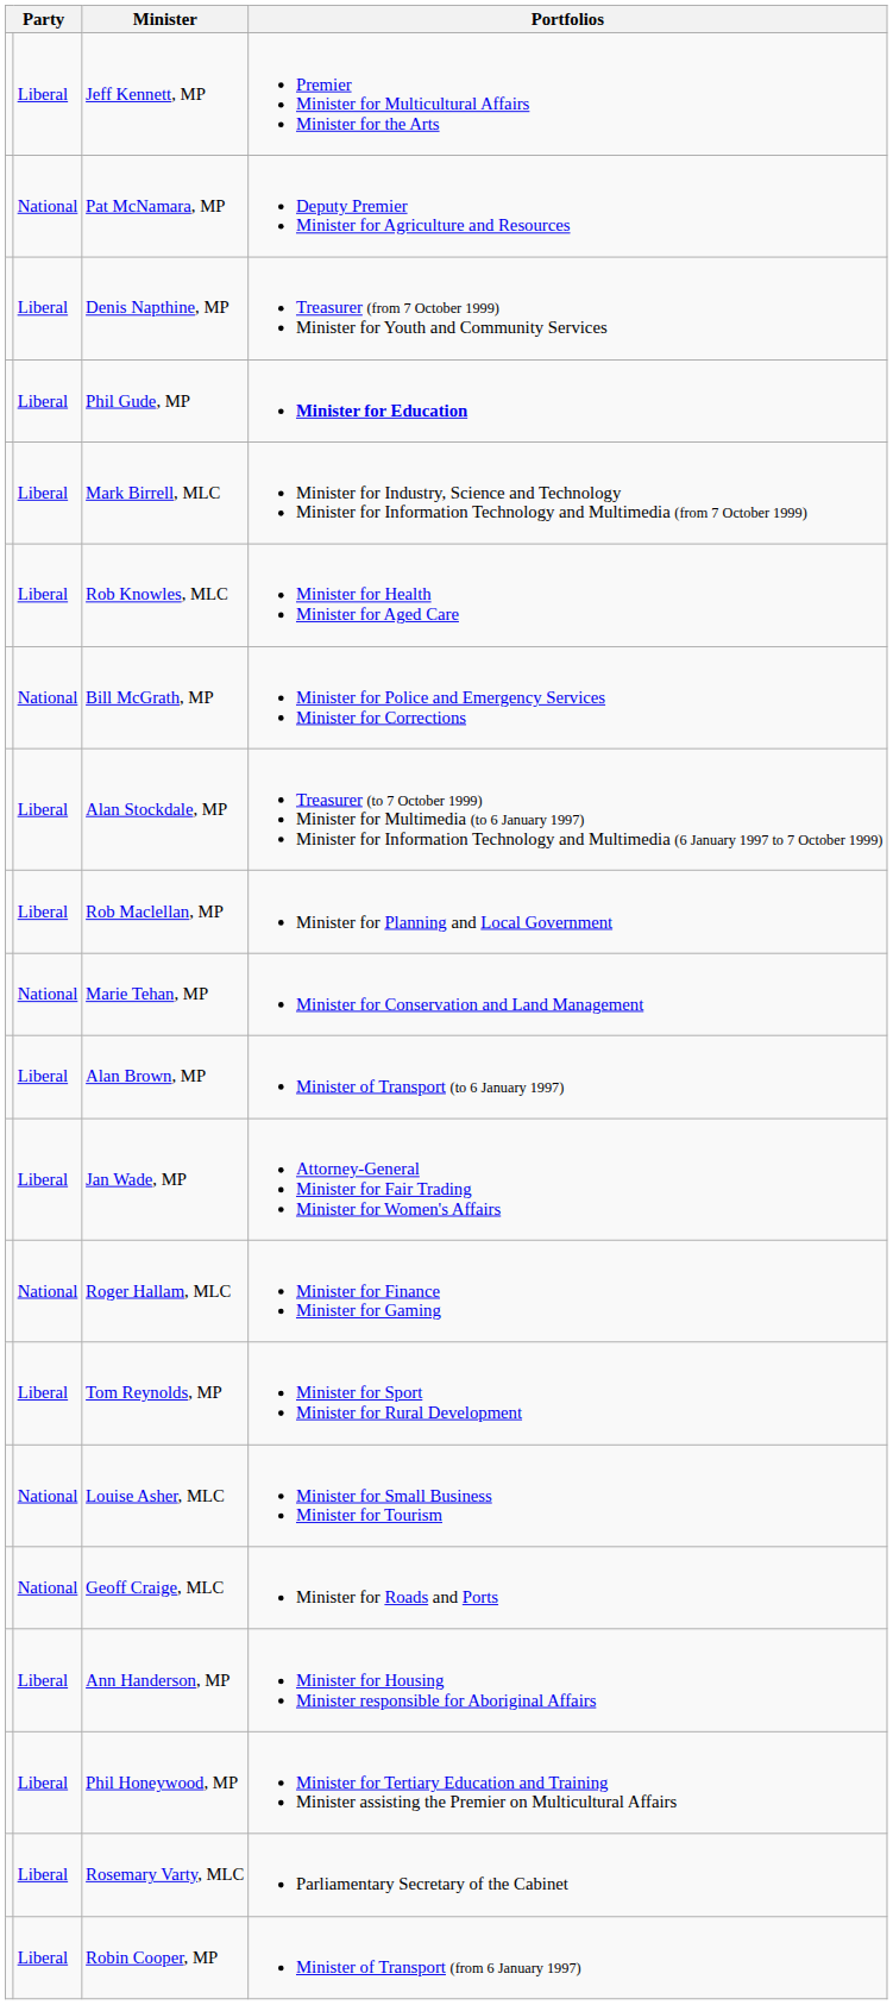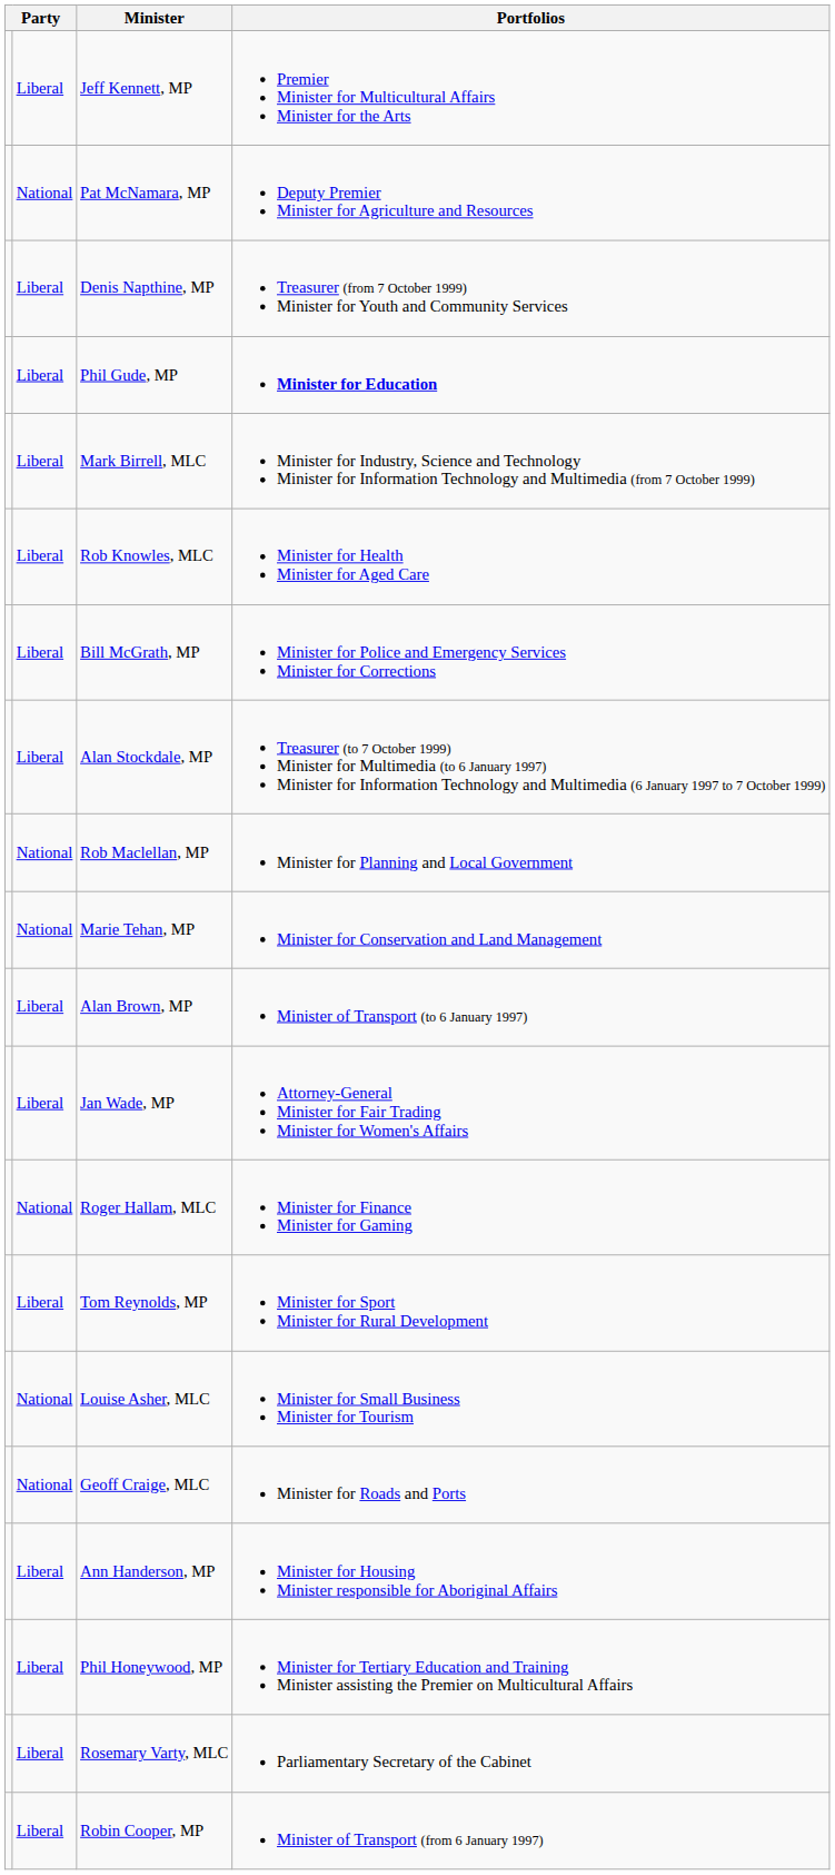Bill McGrath, MP | column 2: National -> Liberal
Rob Maclellan, MP | column 2: Liberal -> National
